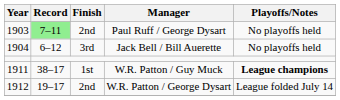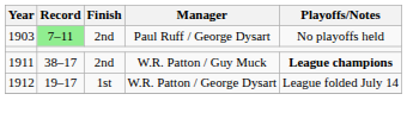- row: 1904 | 6–12 | 3rd | Jack Bell / Bill Auerette | No playoffs held
W.R. Patton / Guy Muck | Finish: 1st -> 2nd
W.R. Patton / George Dysart | Finish: 2nd -> 1st
